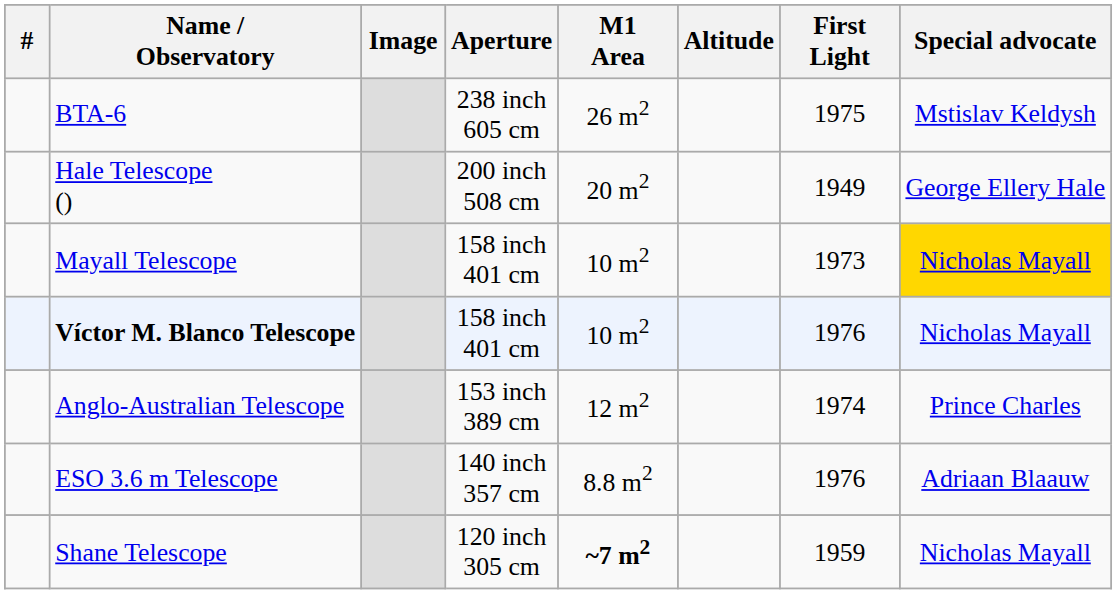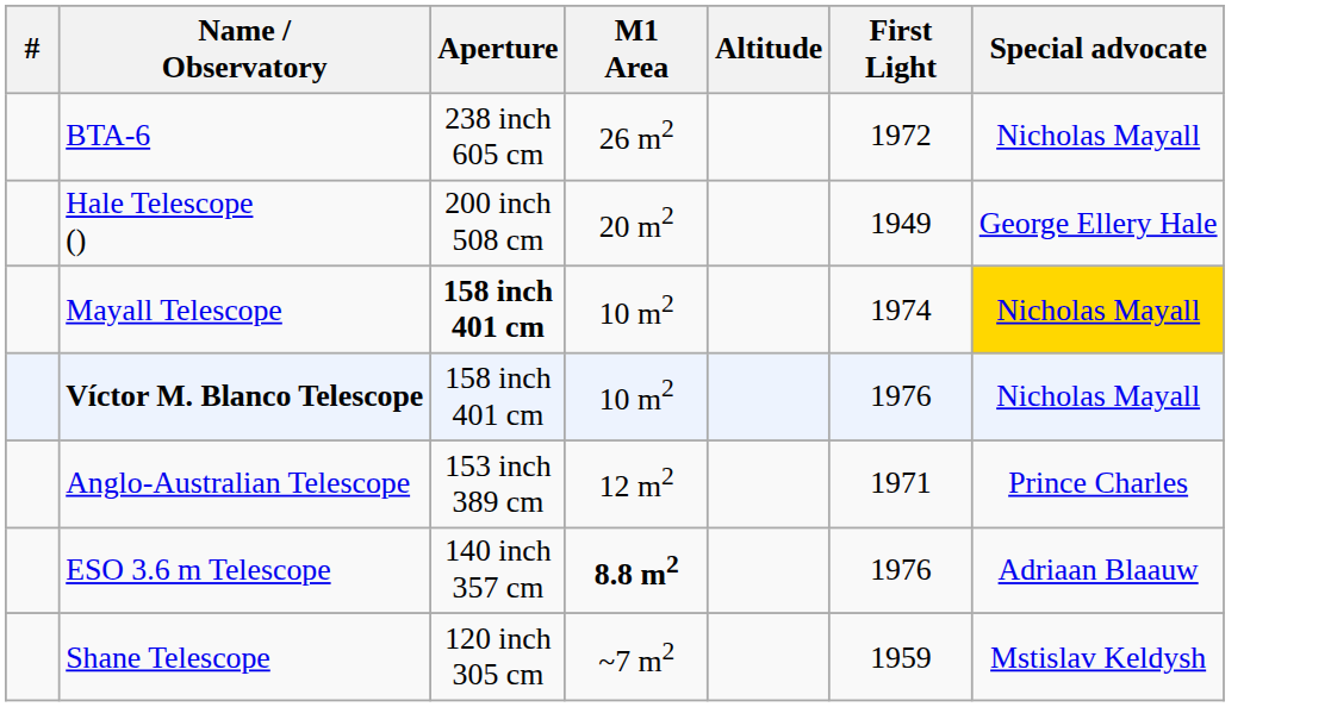- column: Image
BTA-6 | First Light: 1975 -> 1972
BTA-6 | Special advocate: Mstislav Keldysh -> Nicholas Mayall
Mayall Telescope | Aperture: normal -> bold
Mayall Telescope | First Light: 1973 -> 1974
Anglo-Australian Telescope | First Light: 1974 -> 1971
ESO 3.6 m Telescope | M1 Area: normal -> bold
Shane Telescope | M1 Area: bold -> normal
Shane Telescope | Special advocate: Nicholas Mayall -> Mstislav Keldysh
